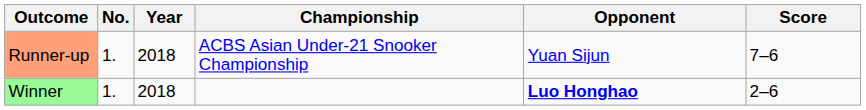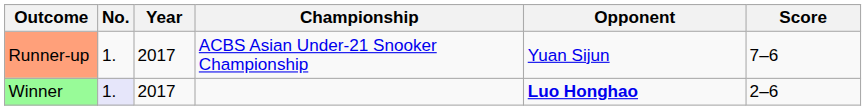Runner-up | Year: 2018 -> 2017
Winner | No.: no background -> lavender background
Winner | Year: 2018 -> 2017
